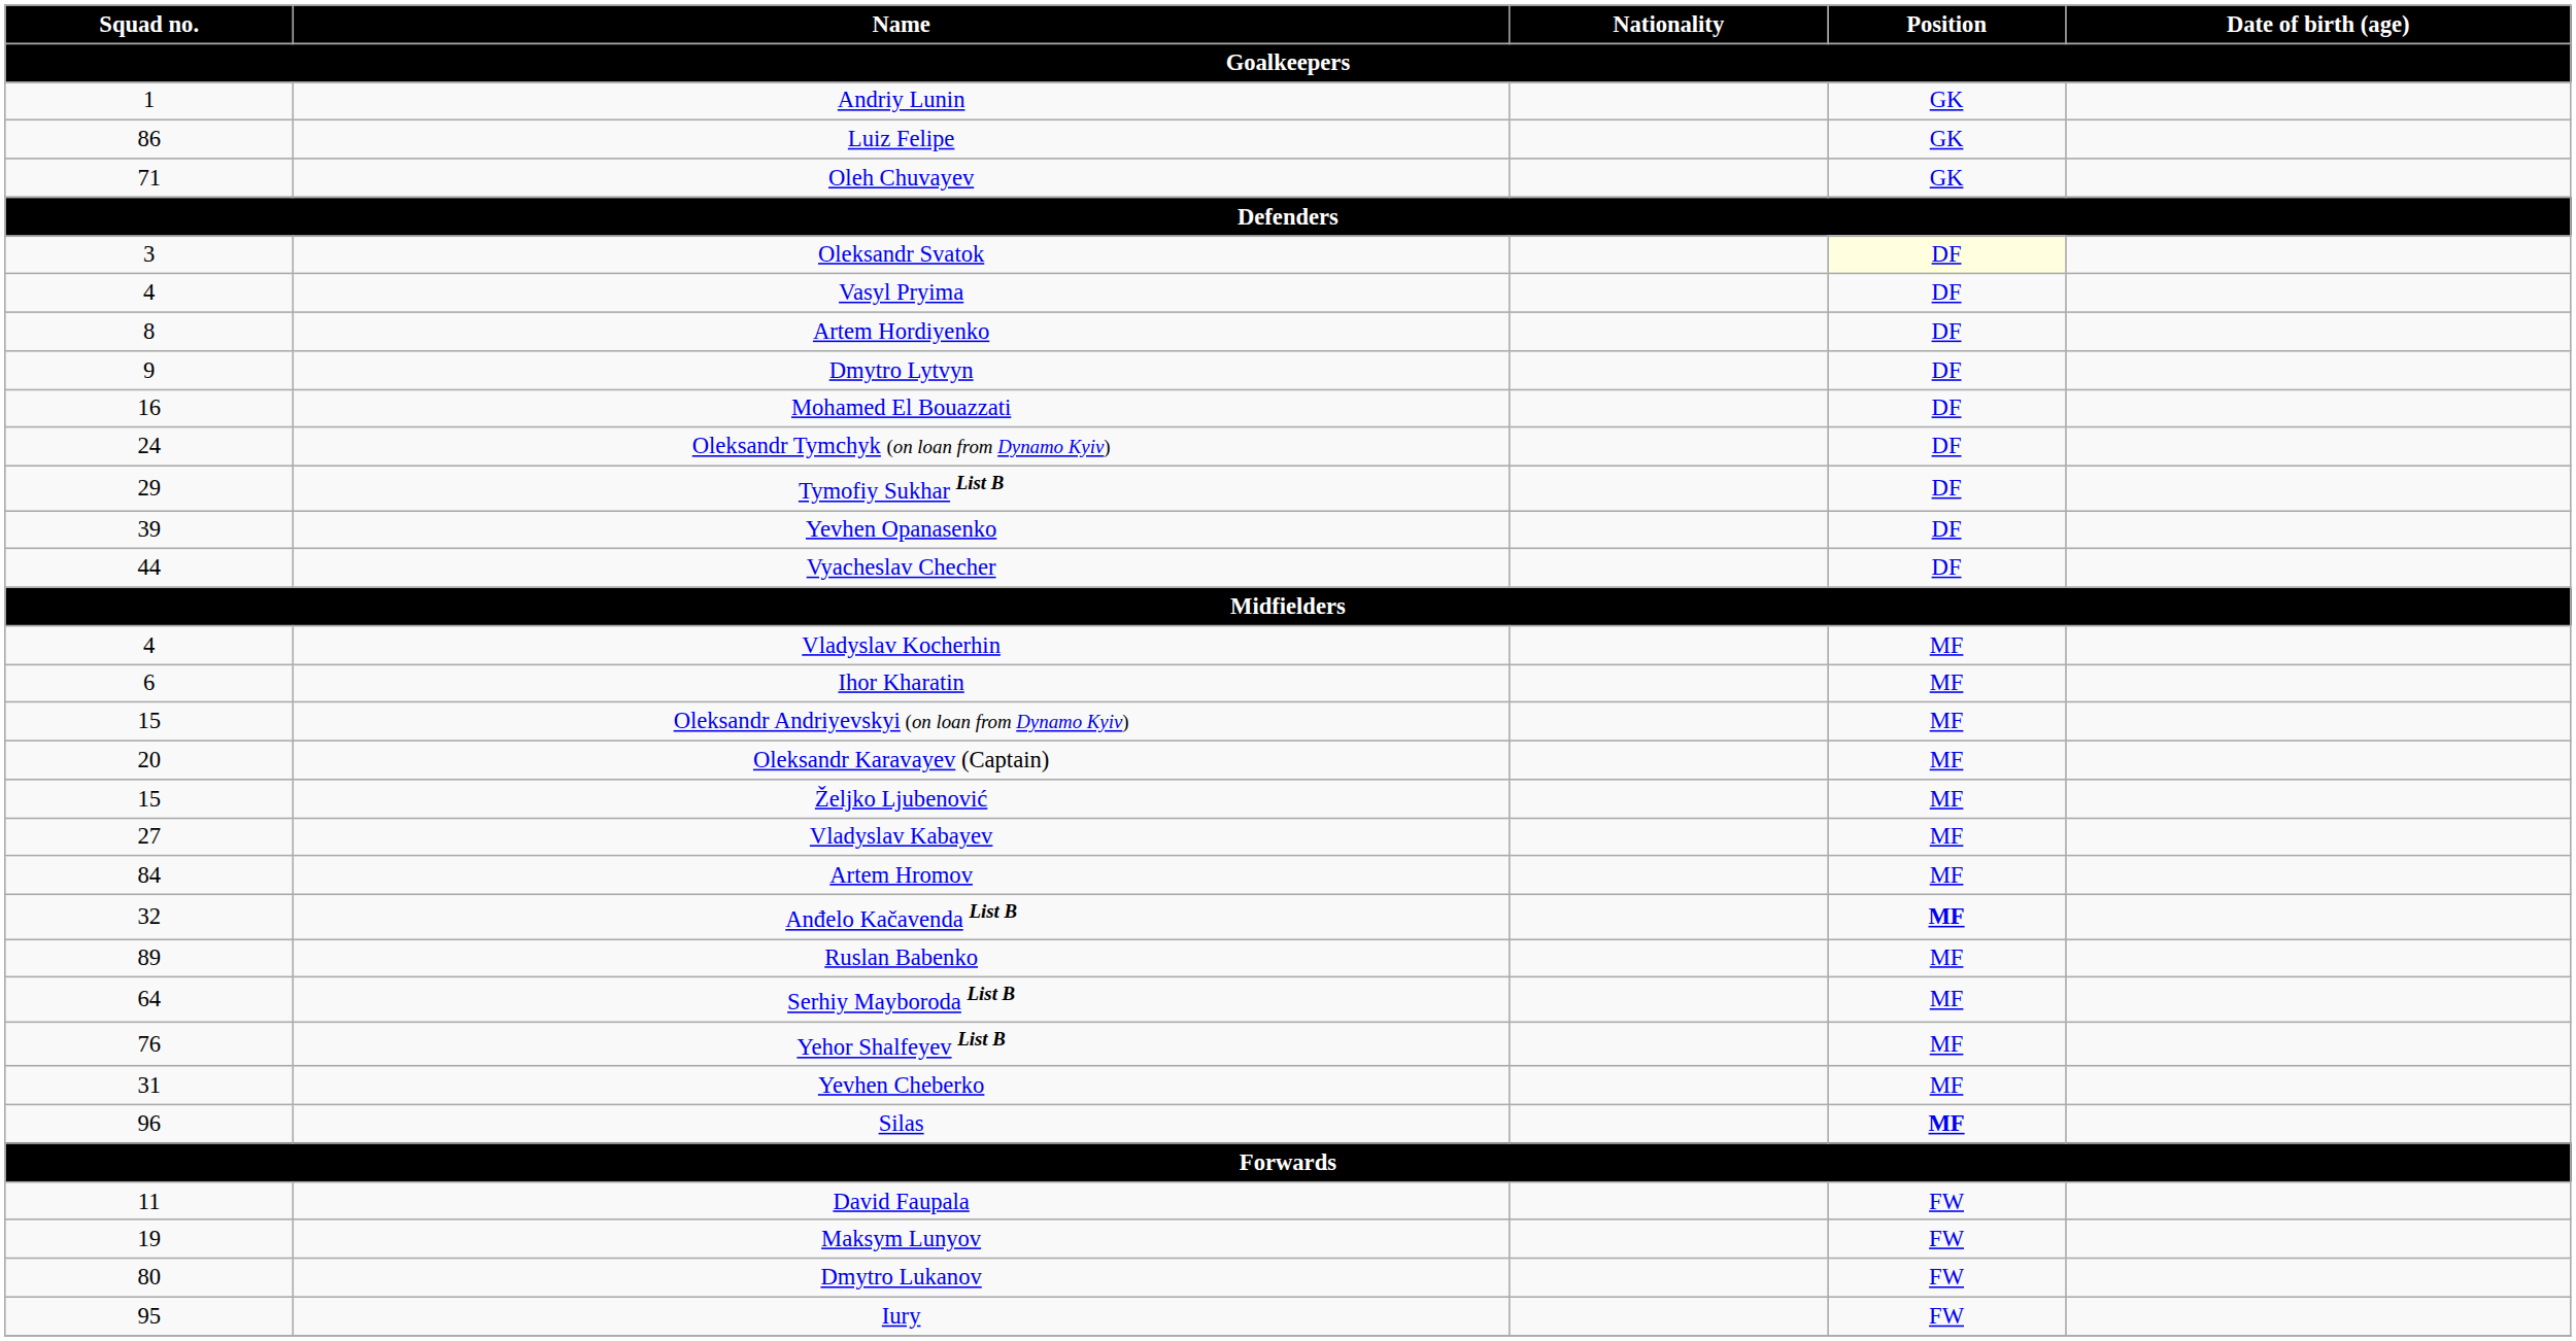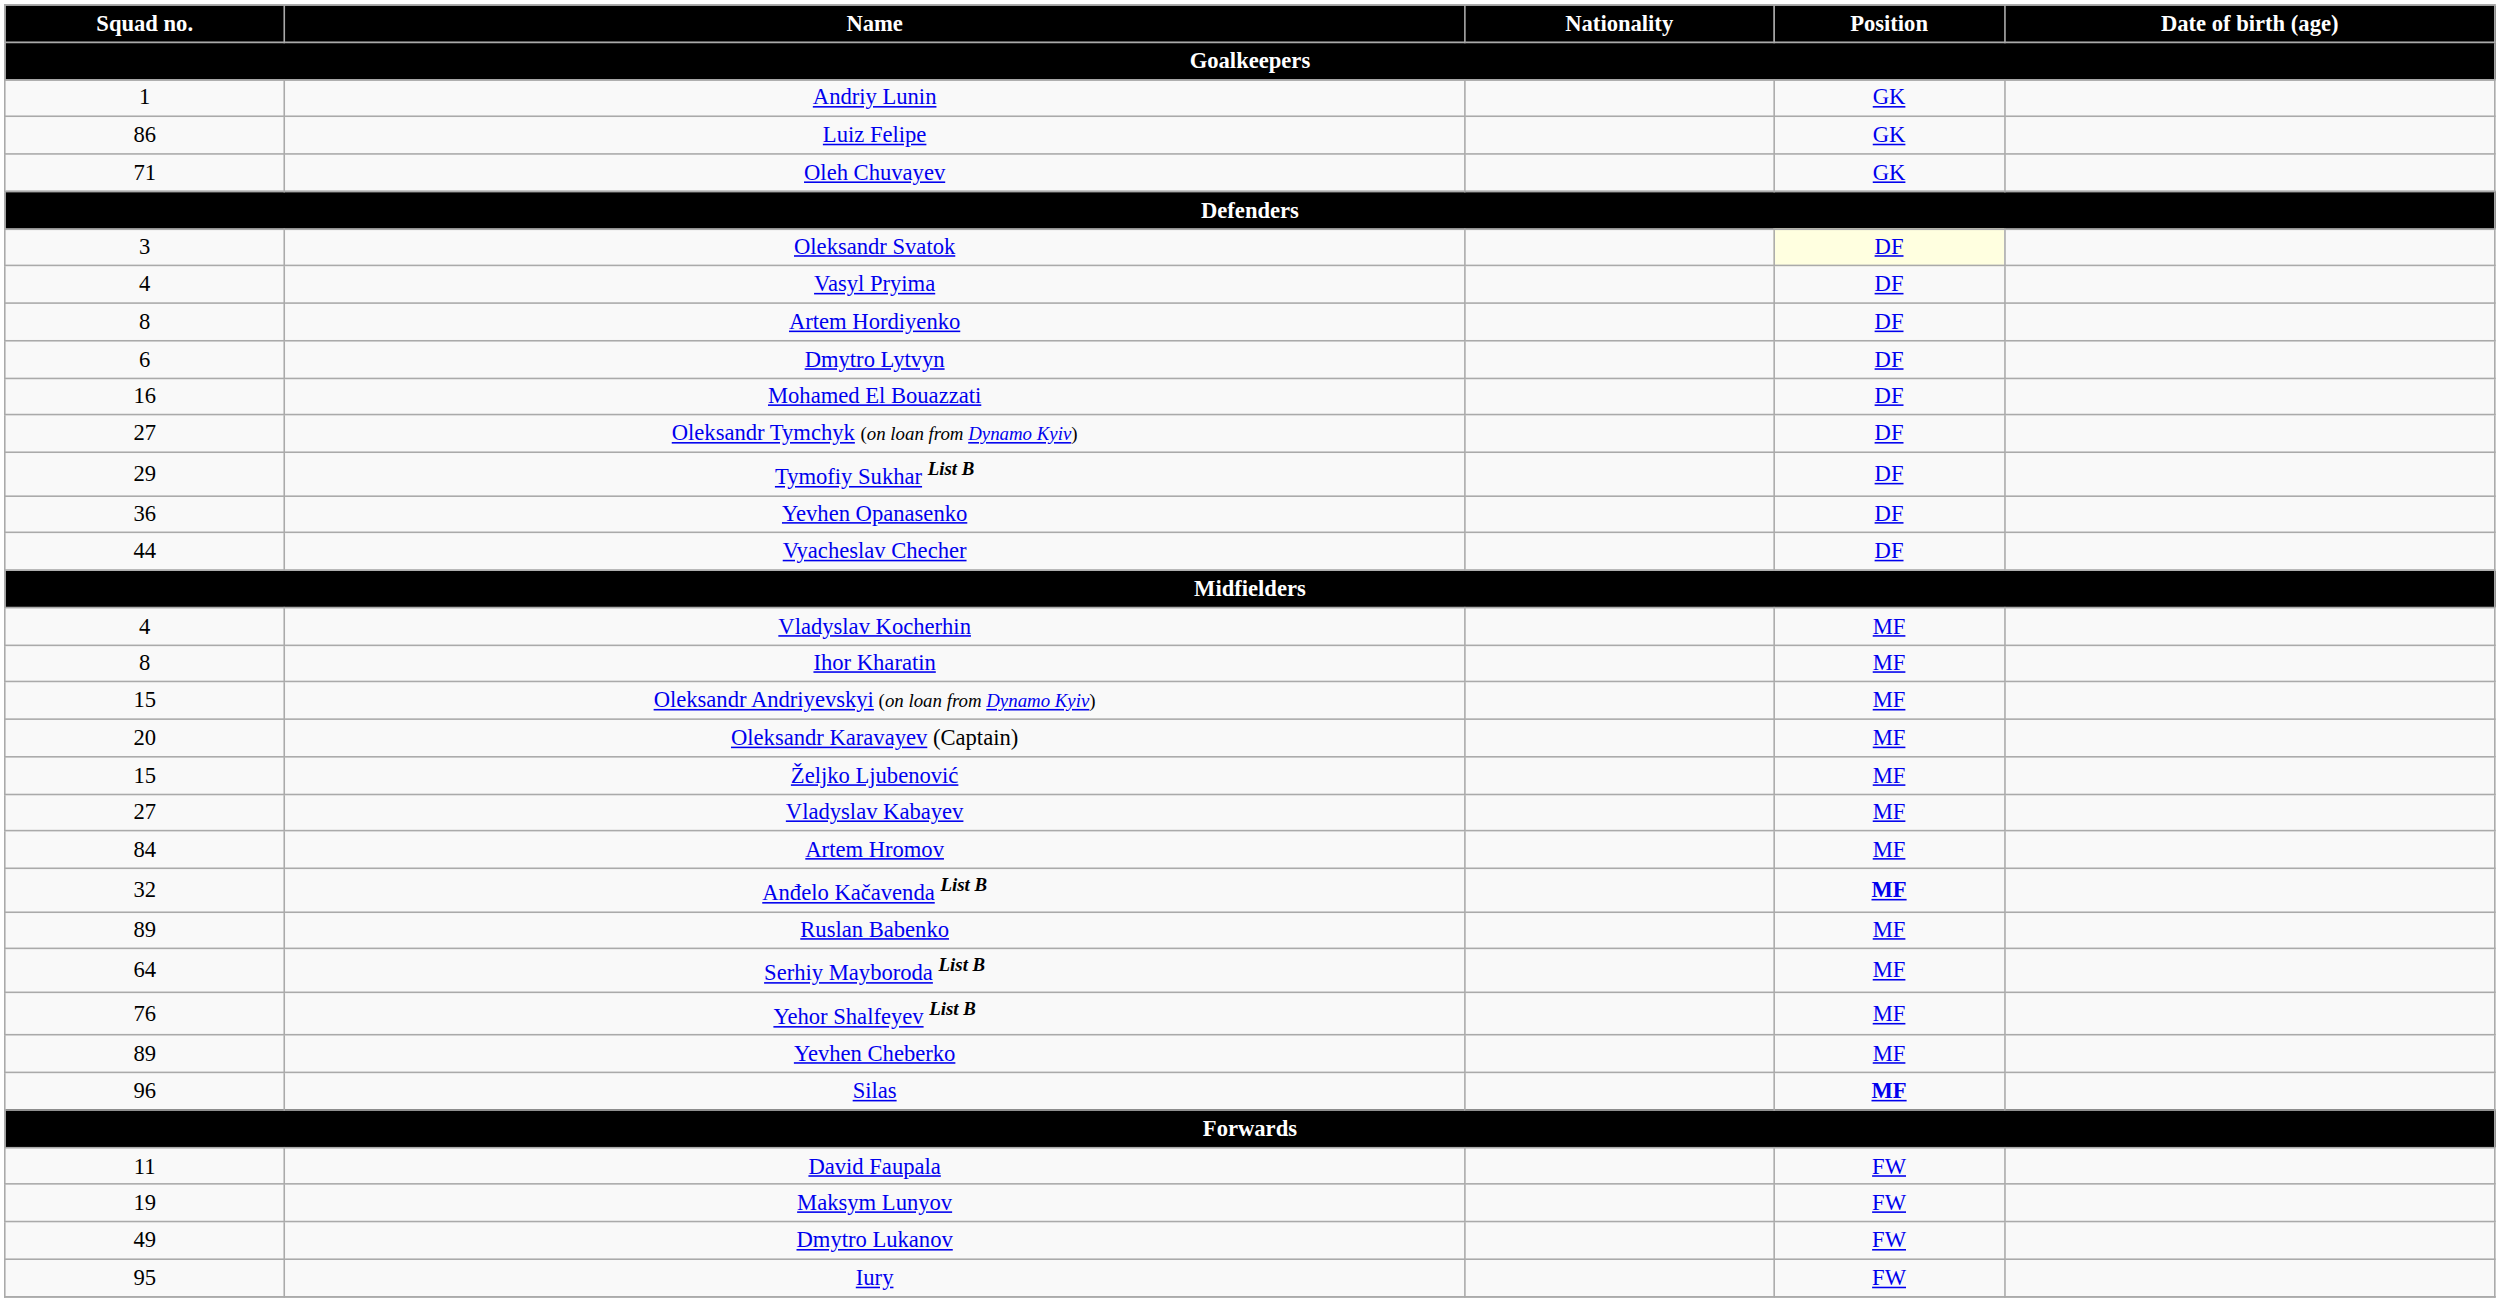Dmytro Lytvyn | Squad no. / Goalkeepers: 9 -> 6
Oleksandr Tymchyk (on loan from Dynamo Kyiv) | Squad no. / Goalkeepers: 24 -> 27
Yevhen Opanasenko | Squad no. / Goalkeepers: 39 -> 36
Ihor Kharatin | Squad no. / Goalkeepers: 6 -> 8
Yevhen Cheberko | Squad no. / Goalkeepers: 31 -> 89
Dmytro Lukanov | Squad no. / Goalkeepers: 80 -> 49
